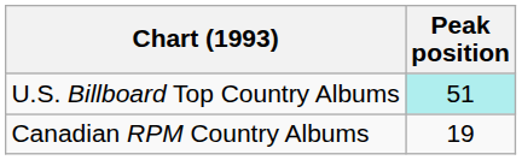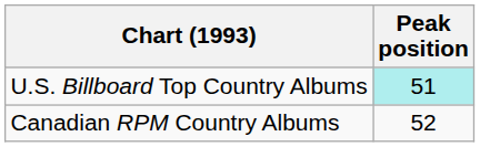Canadian RPM Country Albums | Peak position: 19 -> 52
